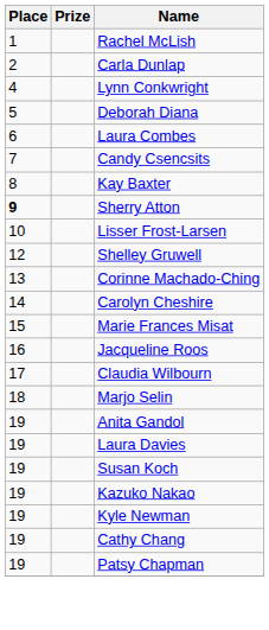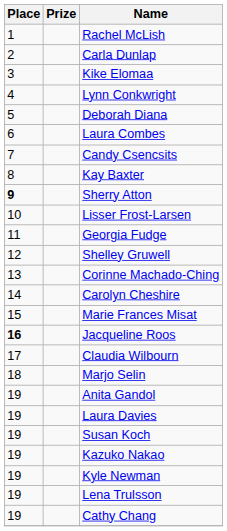+ row: 3 | Kike Elomaa
+ row: 11 | Georgia Fudge
Jacqueline Roos | Place: normal -> bold
+ row: 19 | Lena Trulsson
- row: 19 | Patsy Chapman
